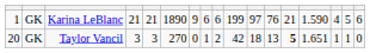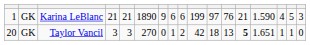Karina LeBlanc | column 17: 6 -> 3
